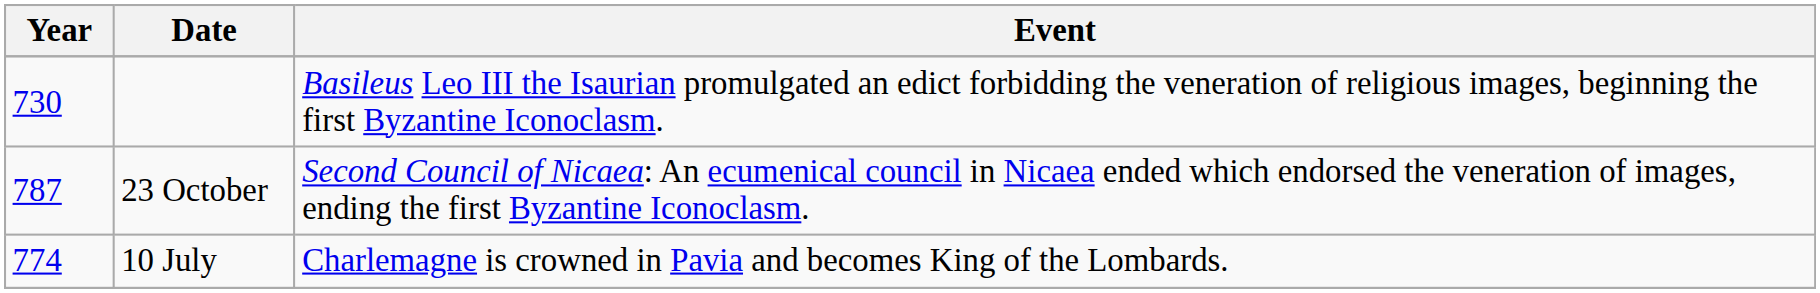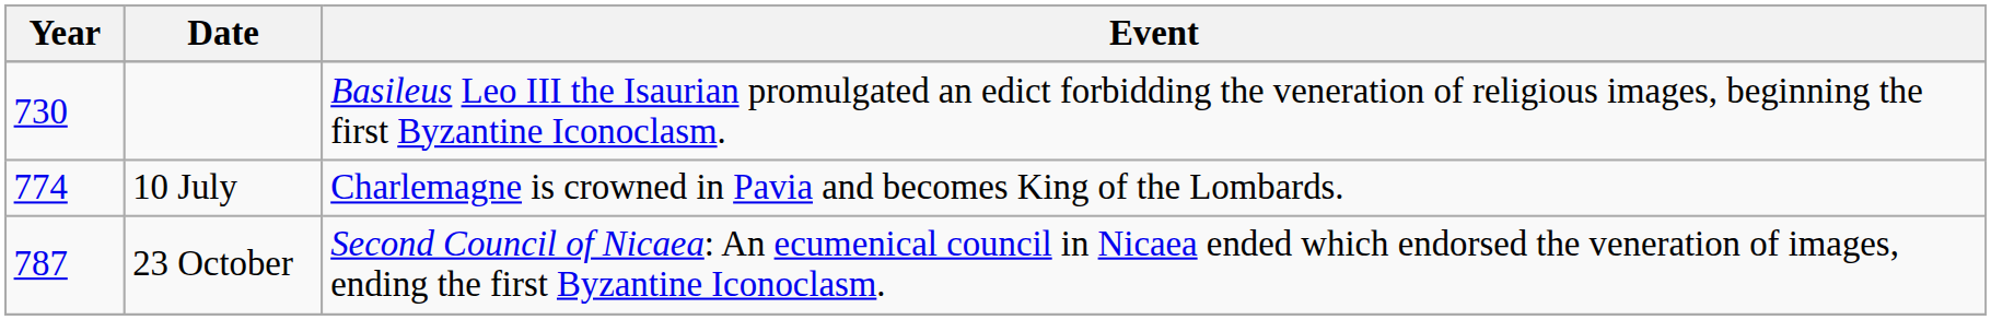rows swapped: 10 July <-> 23 October
